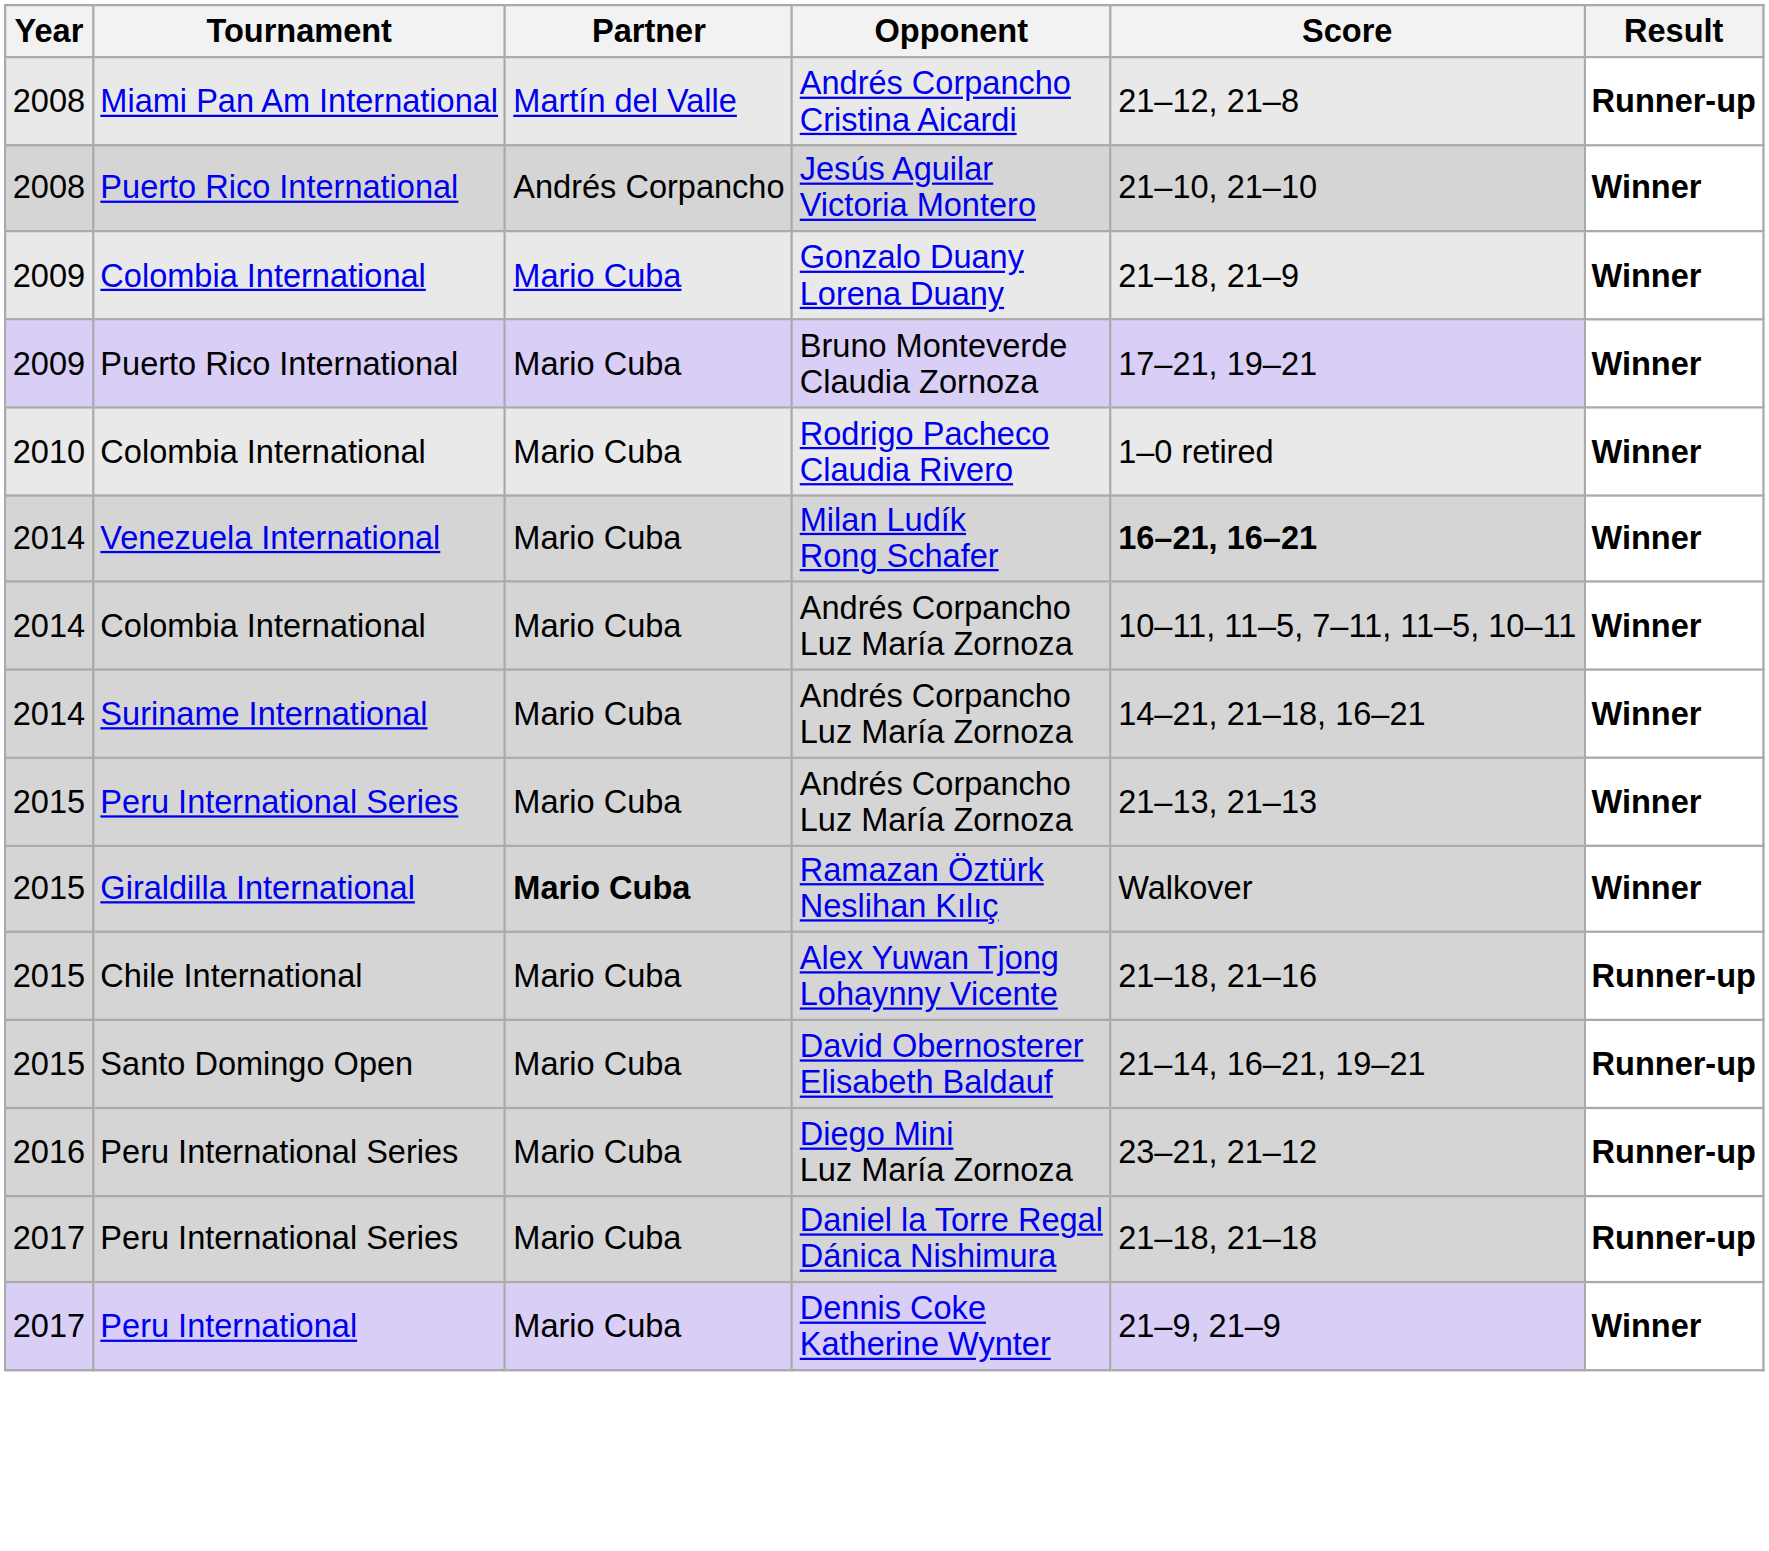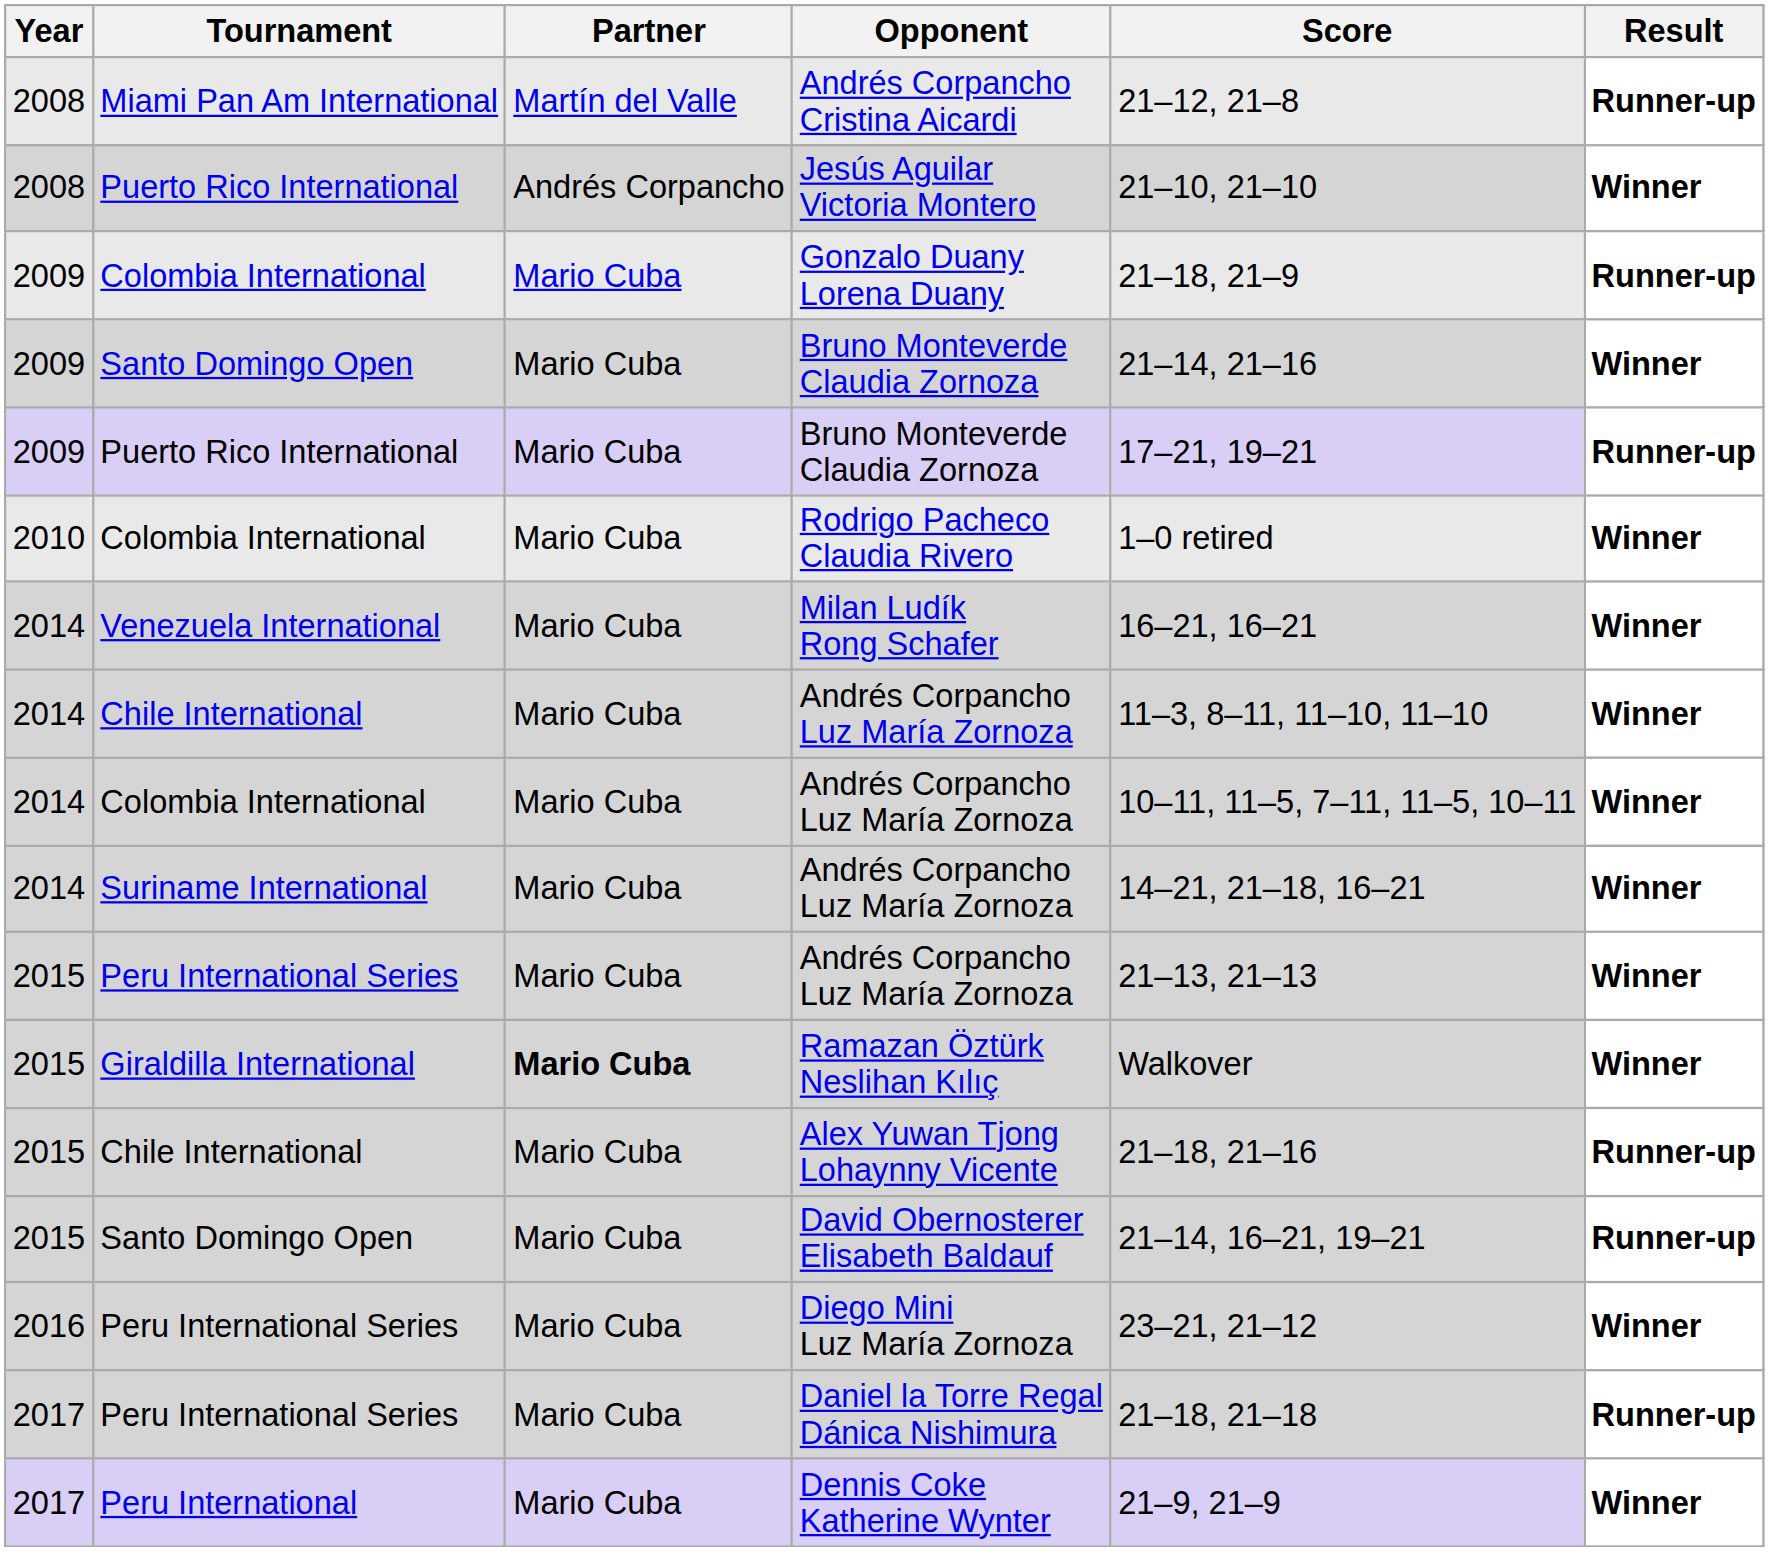Gonzalo Duany Lorena Duany | Result: Winner -> Runner-up
+ row: 2009 | Santo Domingo Open | Mario Cuba | Bruno Monteverde Claudia Zornoza | 21–14, 21–16 | Winner
Puerto Rico International / Bruno Monteverde Claudia Zornoza | Result: Winner -> Runner-up
Milan Ludík Rong Schafer | Score: bold -> normal
+ row: 2014 | Chile International | Mario Cuba | Andrés Corpancho Luz María Zornoza | 11–3, 8–11, 11–10, 11–10 | Winner
Diego Mini Luz María Zornoza | Result: Runner-up -> Winner
